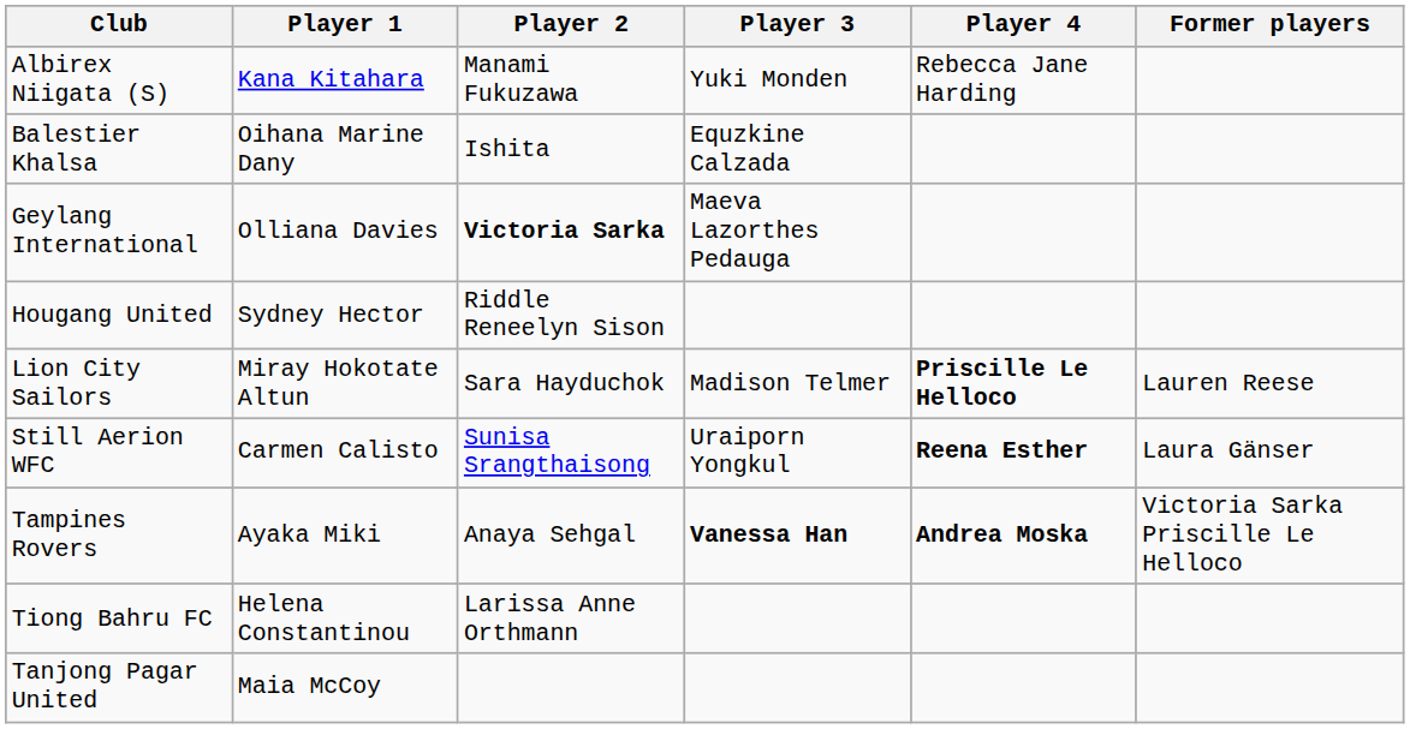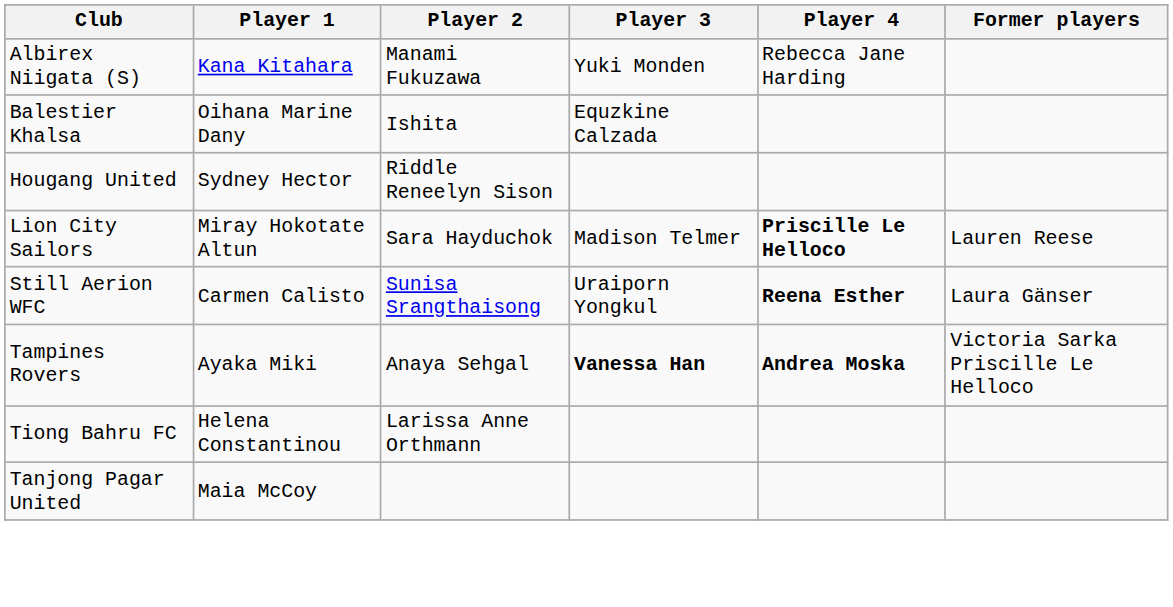- row: Geylang International | Olliana Davies | Victoria Sarka | Maeva Lazorthes Pedauga
